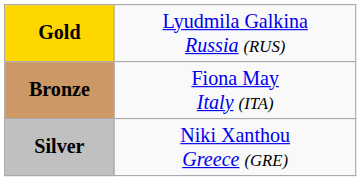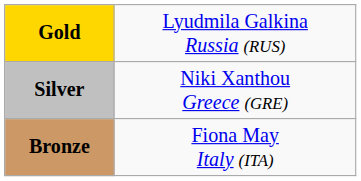rows swapped: Silver <-> Bronze
